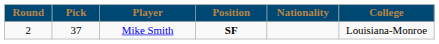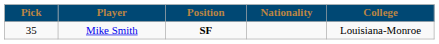- column: Round | 2
Mike Smith | Pick: 37 -> 35
